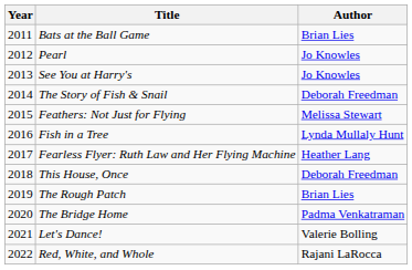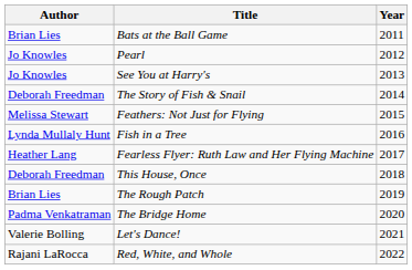columns swapped: Year <-> Author
